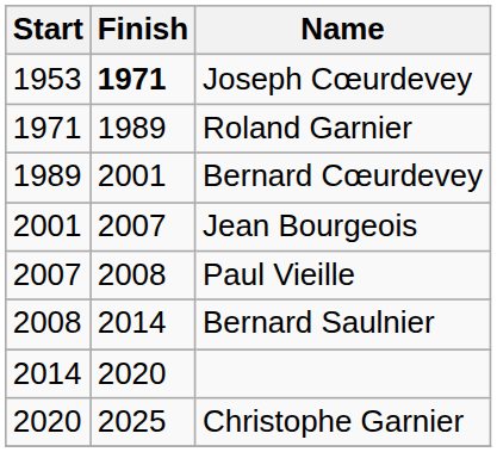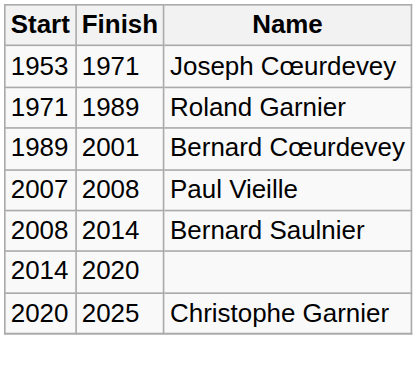Joseph Cœurdevey | Finish: bold -> normal
- row: 2001 | 2007 | Jean Bourgeois
